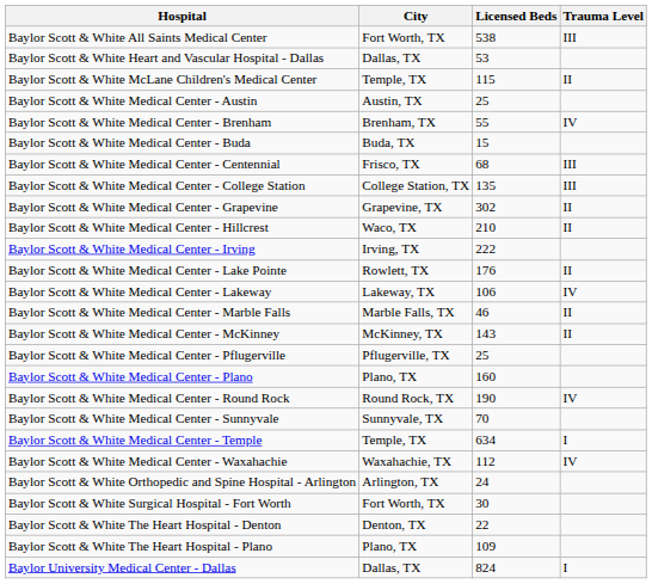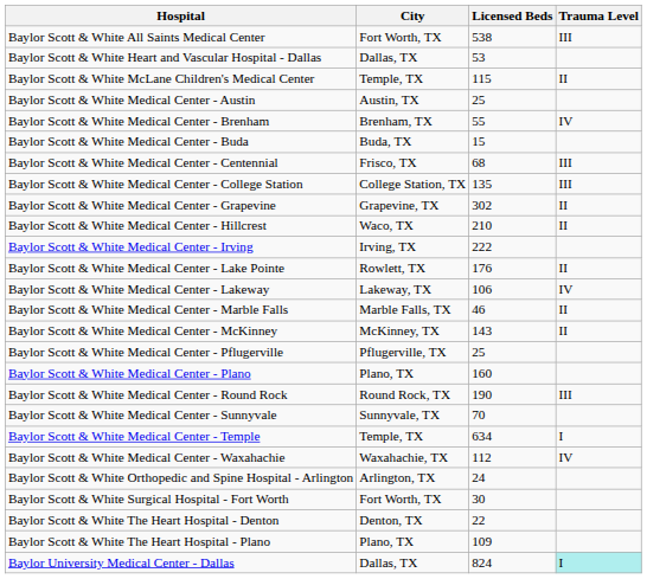Baylor Scott & White Medical Center - Round Rock | Trauma Level: IV -> III
Baylor University Medical Center - Dallas | Trauma Level: no background -> paleturquoise background
